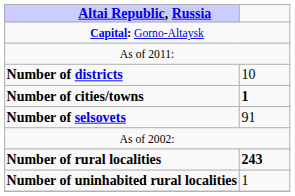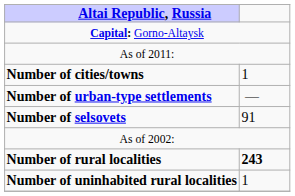- row: Number of districts | 10
Number of cities/towns | column 2: bold -> normal
+ row: Number of urban-type settlements | —
